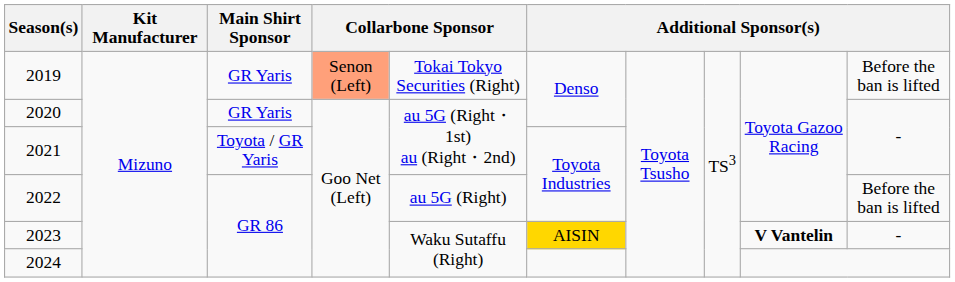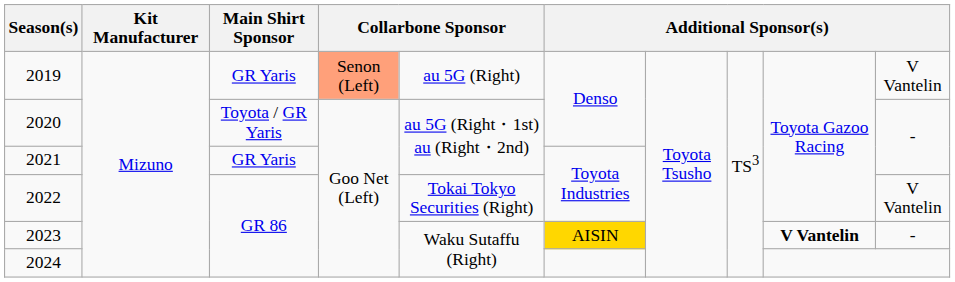2019 | column 5: Tokai Tokyo Securities (Right) -> au 5G (Right)
2019 | column 10: Before the ban is lifted -> V Vantelin
2020 | Main Shirt Sponsor: GR Yaris -> Toyota / GR Yaris
2021 | Main Shirt Sponsor: Toyota / GR Yaris -> GR Yaris
2022 | column 5: au 5G (Right) -> Tokai Tokyo Securities (Right)
2022 | column 10: Before the ban is lifted -> V Vantelin
